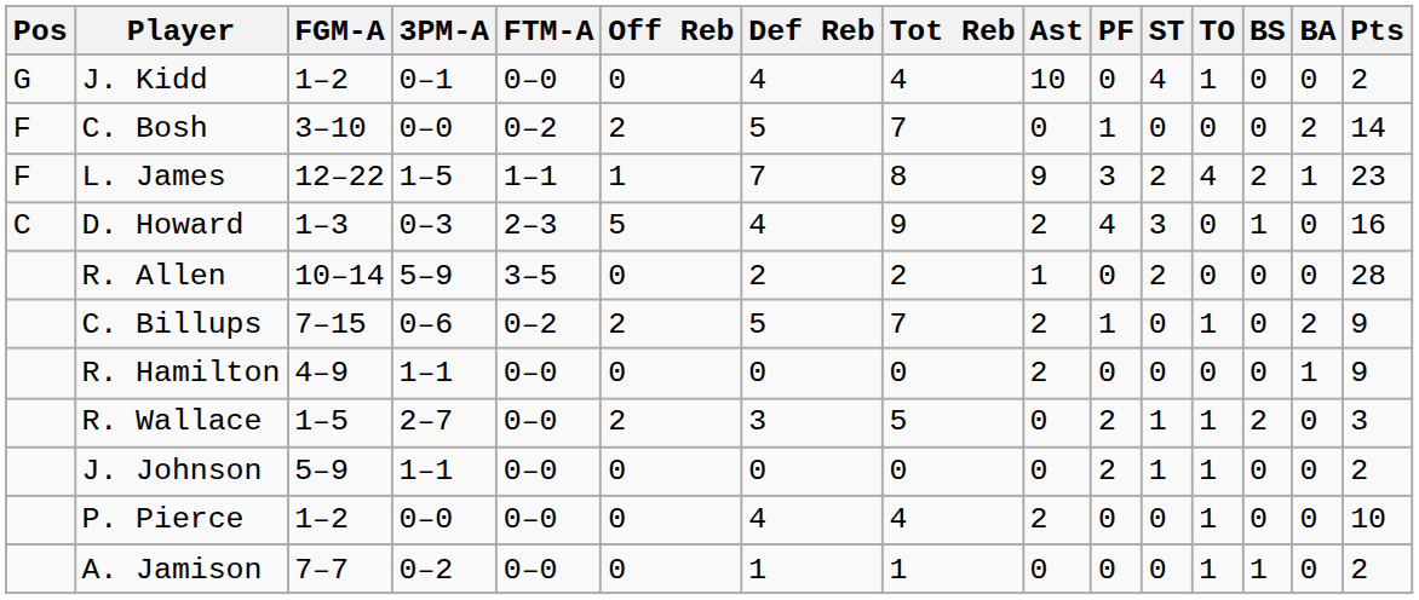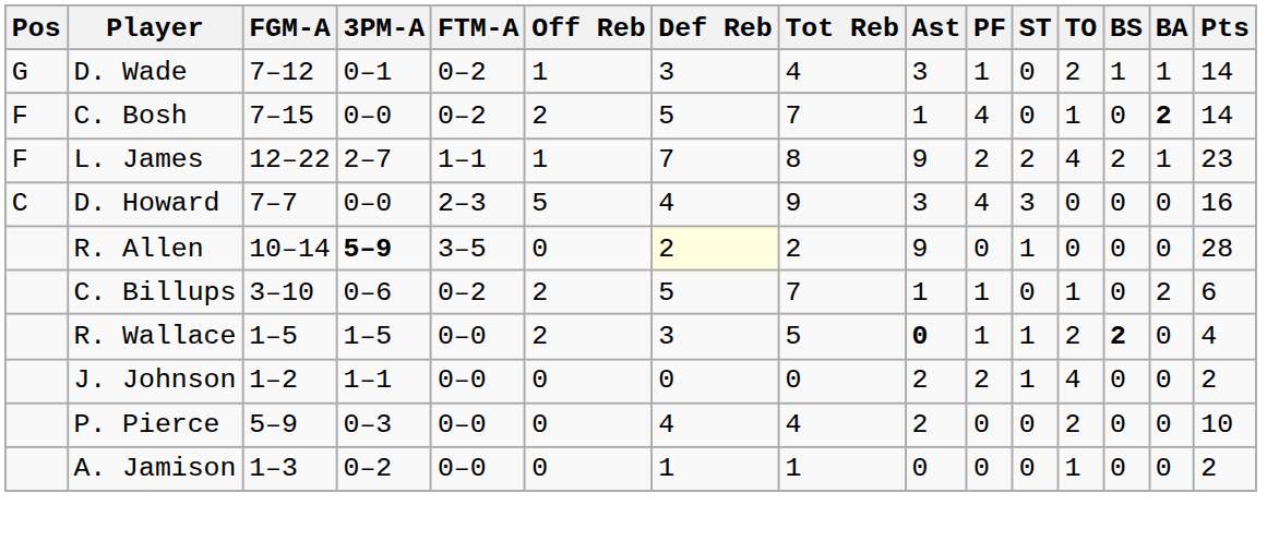- row: G | J. Kidd | 1–2 | 0–1 | 0–0 | 0 | 4 | 4 | 10 | 0 | 4 | 1 | 0 | 0 | 2
+ row: G | D. Wade | 7–12 | 0–1 | 0–2 | 1 | 3 | 4 | 3 | 1 | 0 | 2 | 1 | 1 | 14
C. Bosh | FGM-A: 3–10 -> 7–15
C. Bosh | Ast: 0 -> 1
C. Bosh | PF: 1 -> 4
C. Bosh | TO: 0 -> 1
C. Bosh | BA: normal -> bold
L. James | 3PM-A: 1–5 -> 2–7
L. James | PF: 3 -> 2
D. Howard | FGM-A: 1–3 -> 7–7
D. Howard | 3PM-A: 0–3 -> 0–0
D. Howard | Ast: 2 -> 3
D. Howard | BS: 1 -> 0
R. Allen | 3PM-A: normal -> bold
R. Allen | Def Reb: no background -> lightyellow background
R. Allen | Ast: 1 -> 9
R. Allen | ST: 2 -> 1
C. Billups | FGM-A: 7–15 -> 3–10
C. Billups | Ast: 2 -> 1
C. Billups | Pts: 9 -> 6
- row: R. Hamilton | 4–9 | 1–1 | 0–0 | 0 | 0 | 0 | 2 | 0 | 0 | 0 | 0 | 1 | 9
R. Wallace | 3PM-A: 2–7 -> 1–5
R. Wallace | Ast: normal -> bold
R. Wallace | PF: 2 -> 1
R. Wallace | TO: 1 -> 2
R. Wallace | BS: normal -> bold
R. Wallace | Pts: 3 -> 4
J. Johnson | FGM-A: 5–9 -> 1–2
J. Johnson | Ast: 0 -> 2
J. Johnson | TO: 1 -> 4
P. Pierce | FGM-A: 1–2 -> 5–9
P. Pierce | 3PM-A: 0–0 -> 0–3
P. Pierce | TO: 1 -> 2
A. Jamison | FGM-A: 7–7 -> 1–3
A. Jamison | BS: 1 -> 0
